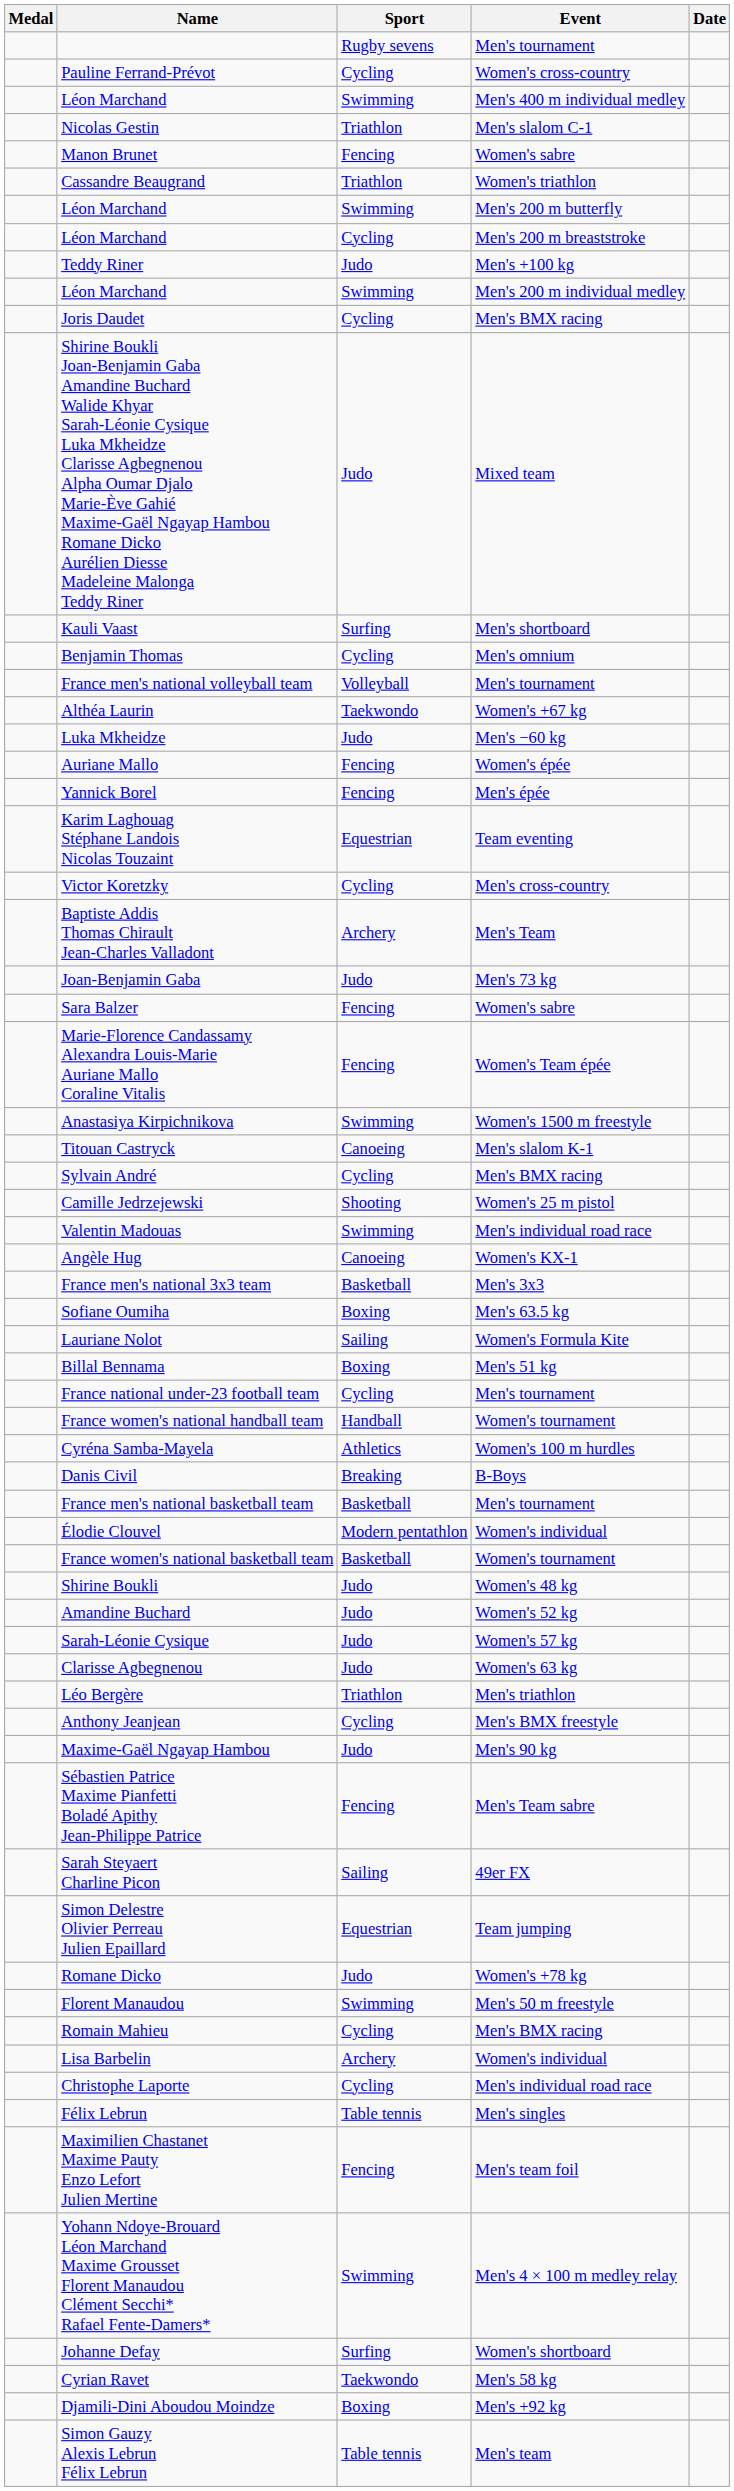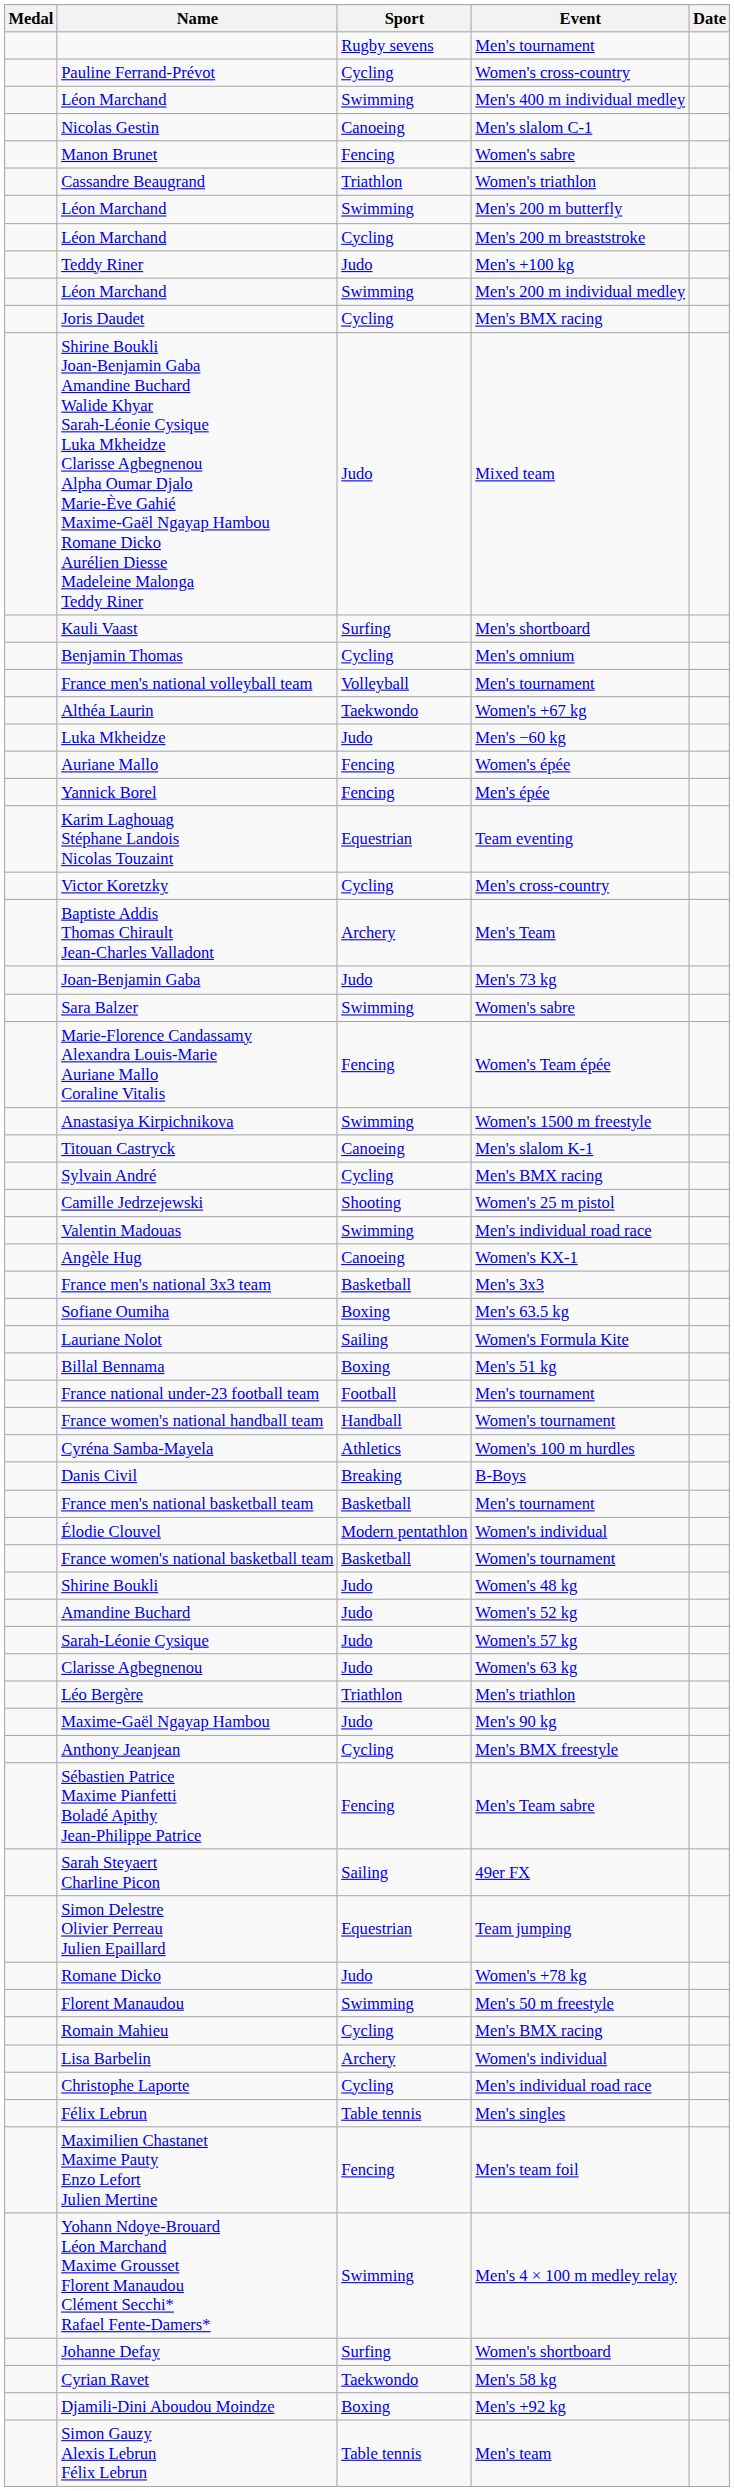Nicolas Gestin | Sport: Triathlon -> Canoeing
Sara Balzer | Sport: Fencing -> Swimming
France national under-23 football team | Sport: Cycling -> Football
rows swapped: Anthony Jeanjean <-> Maxime-Gaël Ngayap Hambou
